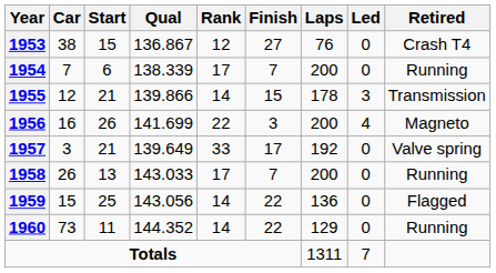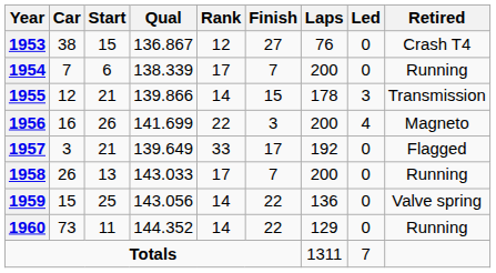1957 | Retired: Valve spring -> Flagged
1959 | Retired: Flagged -> Valve spring
